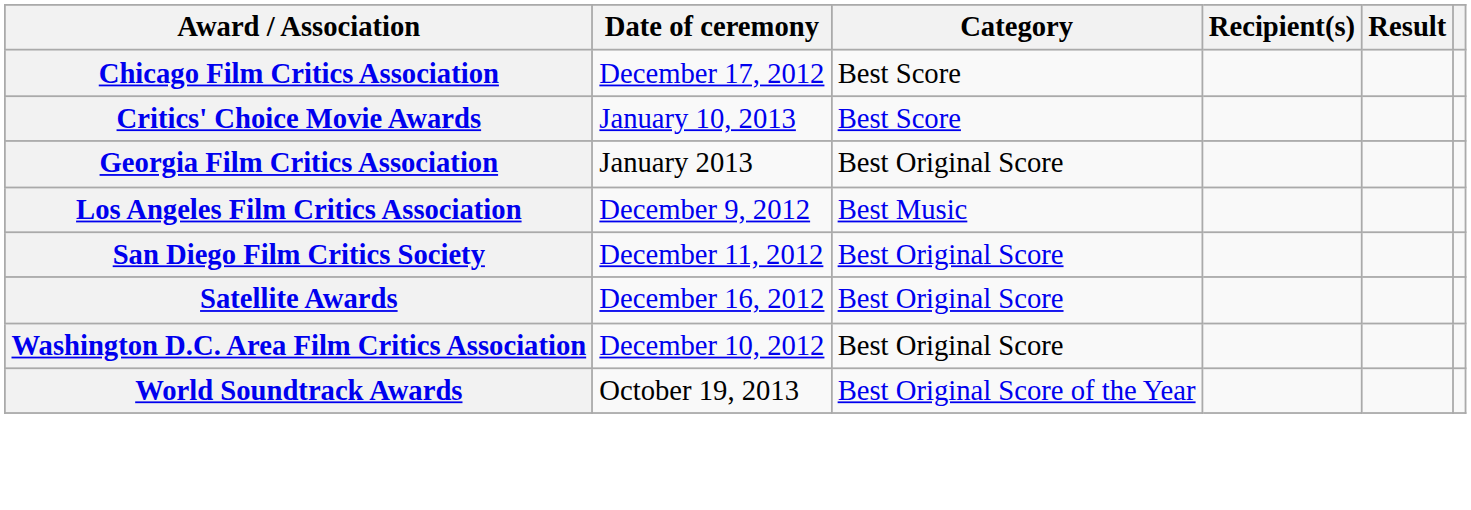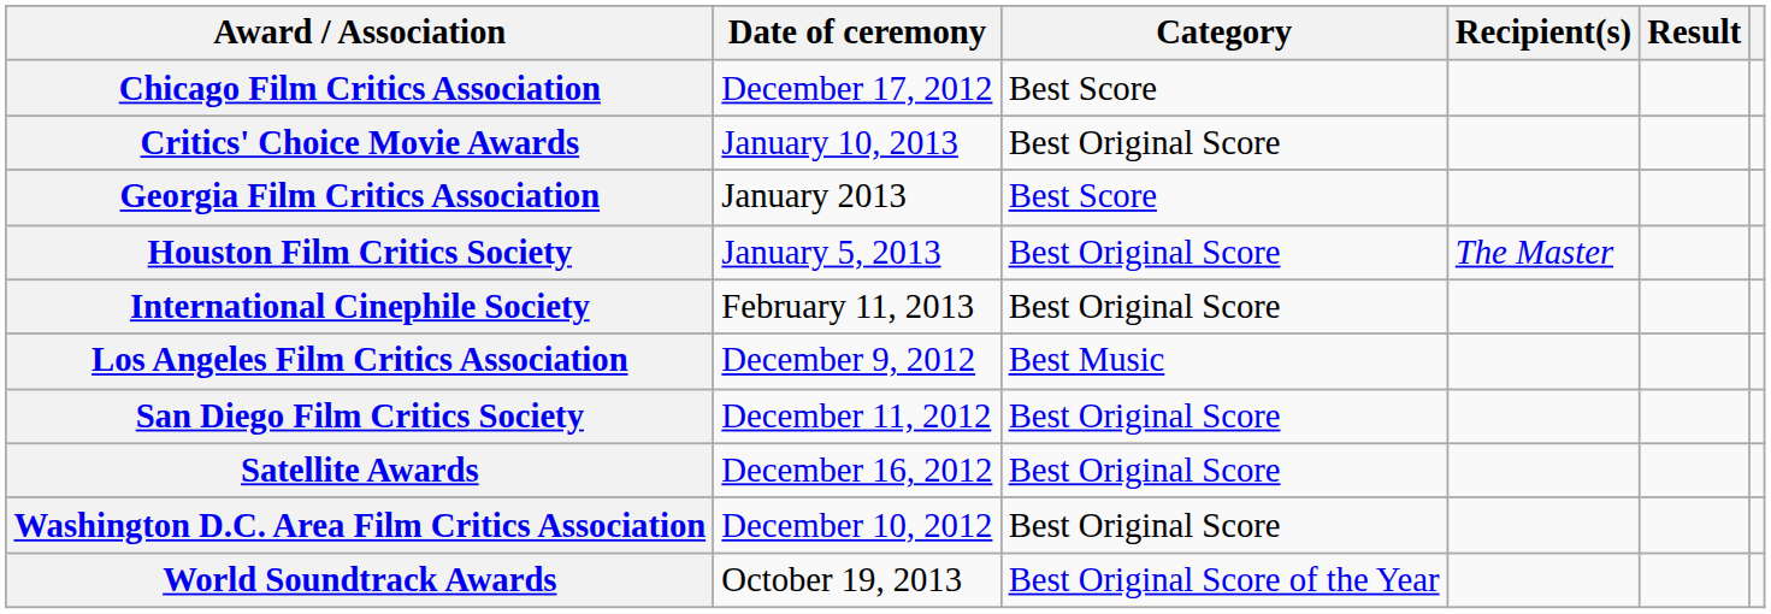Critics' Choice Movie Awards | Category: Best Score -> Best Original Score
Georgia Film Critics Association | Category: Best Original Score -> Best Score
+ row: Houston Film Critics Society | January 5, 2013 | Best Original Score | The Master
+ row: International Cinephile Society | February 11, 2013 | Best Original Score
